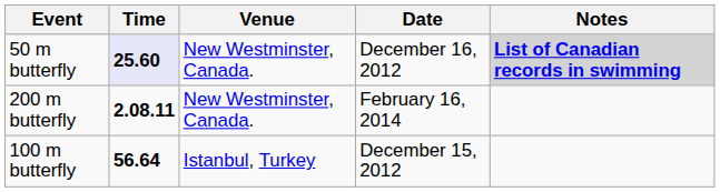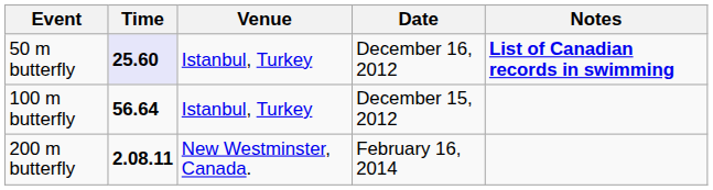50 m butterfly | Venue: New Westminster, Canada. -> Istanbul, Turkey
50 m butterfly | Notes: lightgrey background -> no background
rows swapped: 100 m butterfly <-> 200 m butterfly
